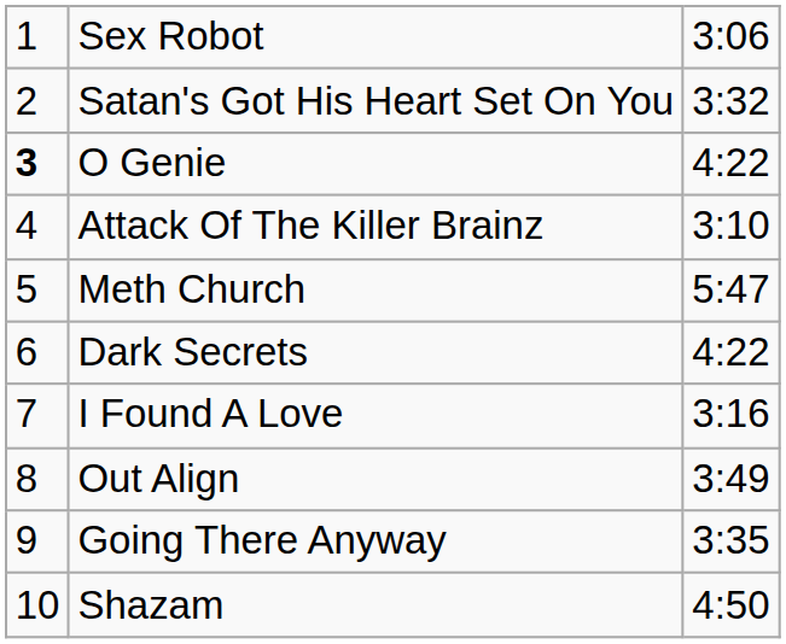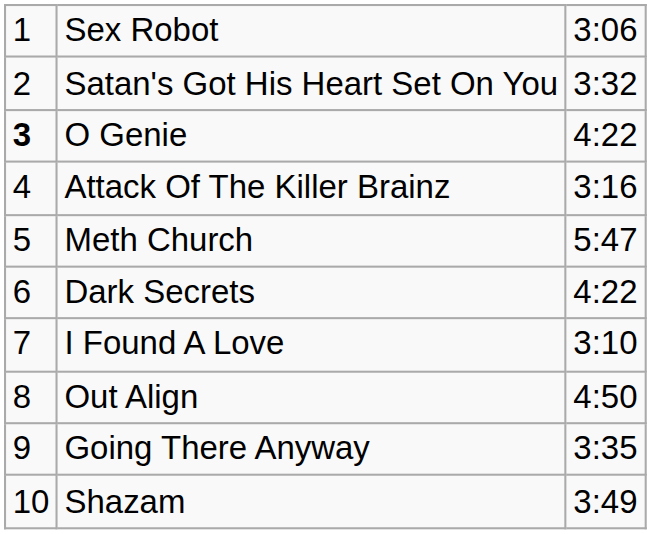Attack Of The Killer Brainz | column 3: 3:10 -> 3:16
I Found A Love | column 3: 3:16 -> 3:10
Out Align | column 3: 3:49 -> 4:50
Shazam | column 3: 4:50 -> 3:49
